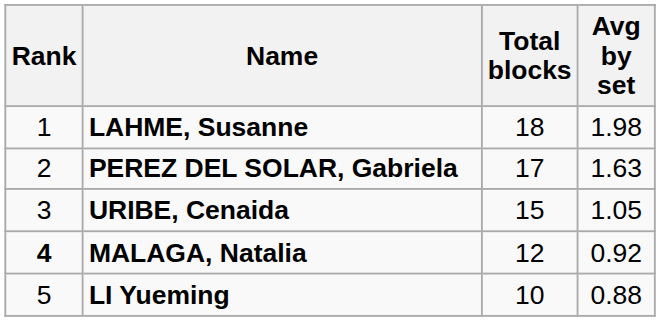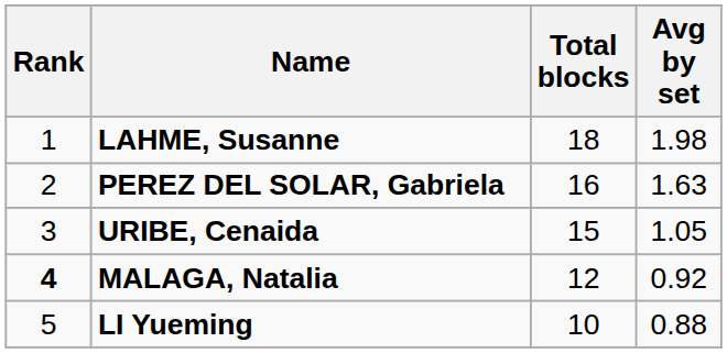PEREZ DEL SOLAR, Gabriela | Total blocks: 17 -> 16
